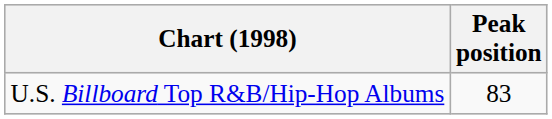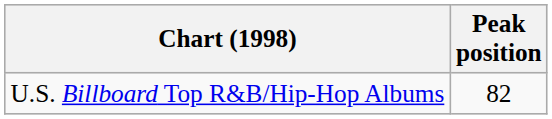U.S. Billboard Top R&B/Hip-Hop Albums | Peak position: 83 -> 82
